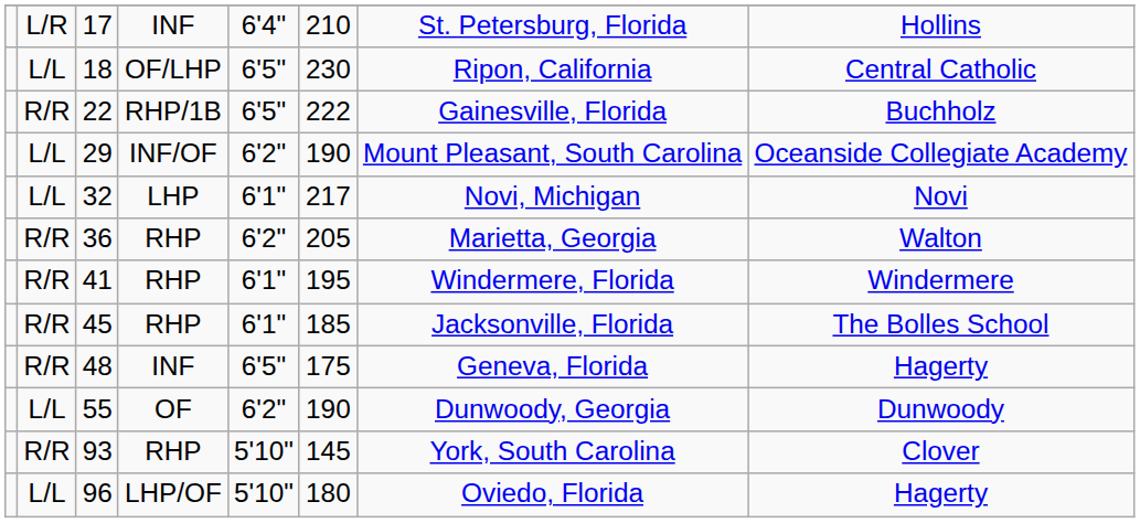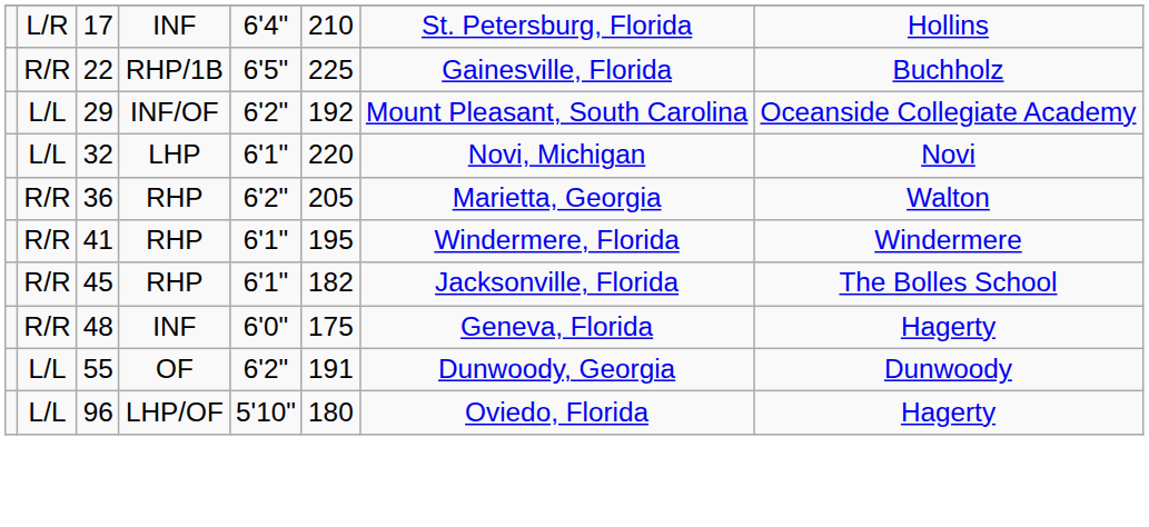- row: L/L | 18 | OF/LHP | 6'5" | 230 | Ripon, California | Central Catholic
22 | column 6: 222 -> 225
29 | column 6: 190 -> 192
32 | column 6: 217 -> 220
45 | column 6: 185 -> 182
48 | column 5: 6'5" -> 6'0"
55 | column 6: 190 -> 191
- row: R/R | 93 | RHP | 5'10" | 145 | York, South Carolina | Clover
